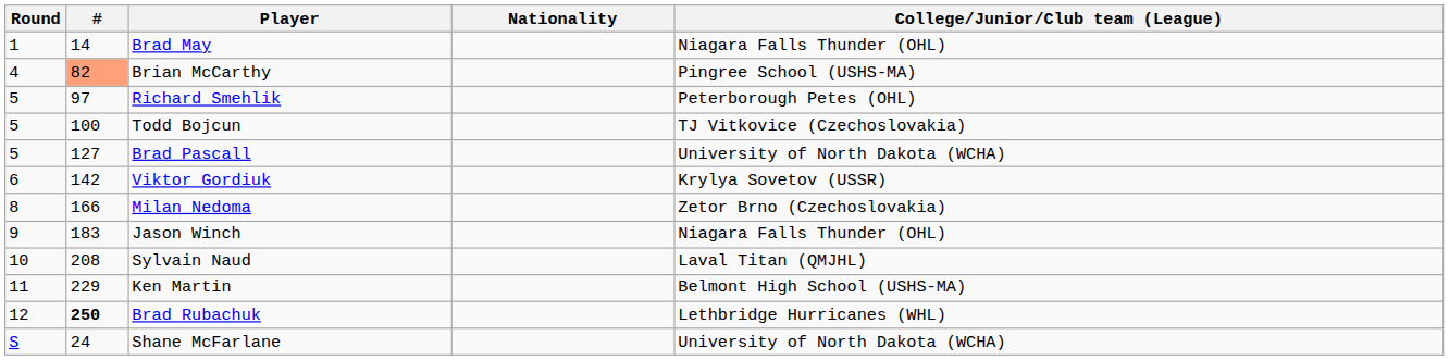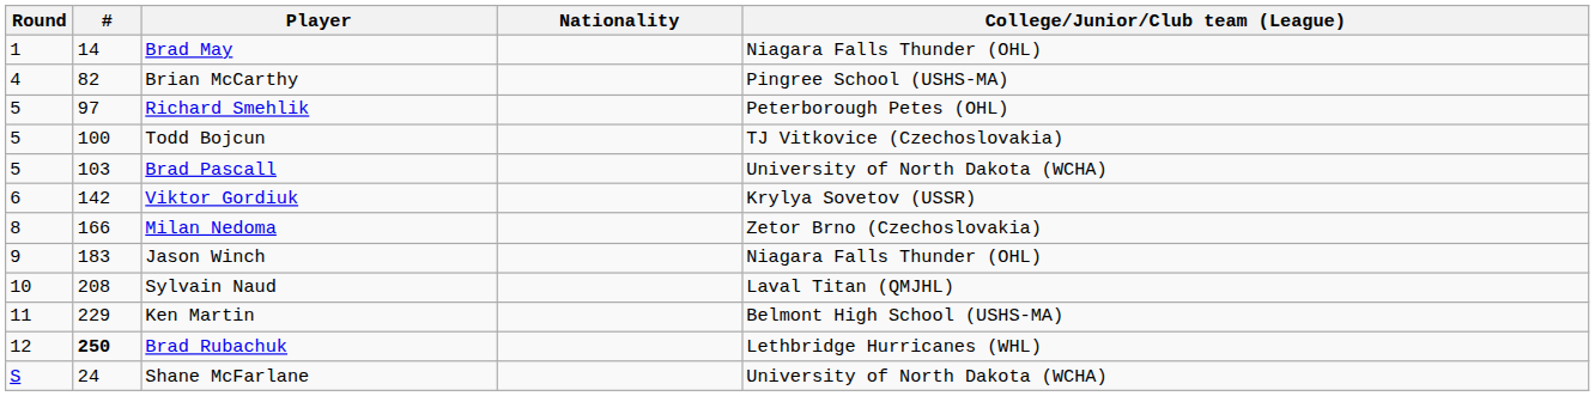Brian McCarthy | #: lightsalmon background -> no background
Brad Pascall | #: 127 -> 103
